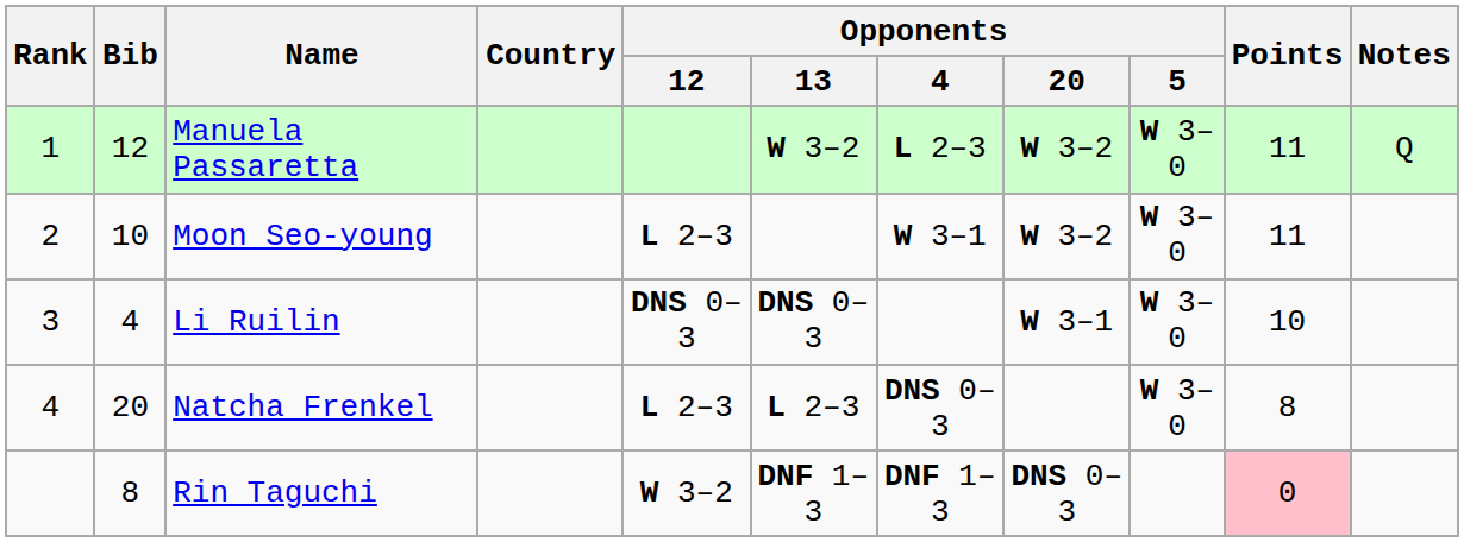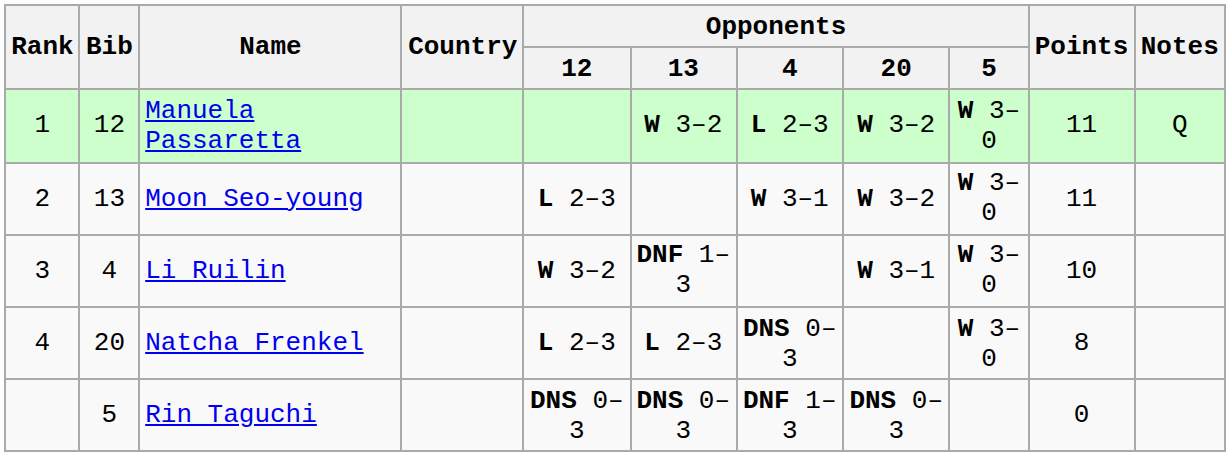Moon Seo-young | Bib: 10 -> 13
Li Ruilin | Opponents / 12: DNS 0–3 -> W 3–2
Li Ruilin | Opponents / 13: DNS 0–3 -> DNF 1–3
Rin Taguchi | Bib: 8 -> 5
Rin Taguchi | Opponents / 12: W 3–2 -> DNS 0–3
Rin Taguchi | Opponents / 13: DNF 1–3 -> DNS 0–3
Rin Taguchi | Points: pink background -> no background
